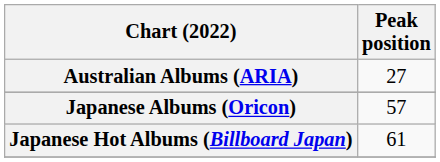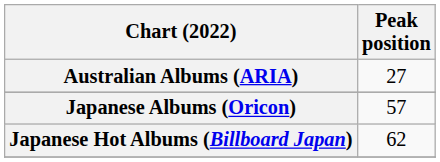Japanese Hot Albums (Billboard Japan) | Peak position: 61 -> 62
